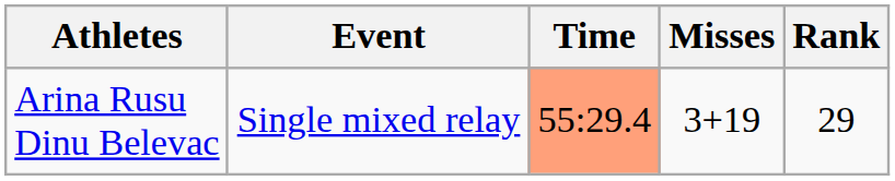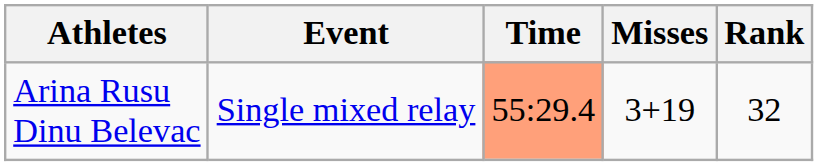Arina Rusu Dinu Belevac | Rank: 29 -> 32
